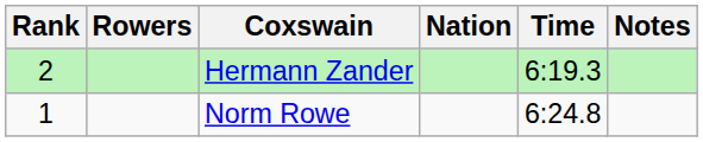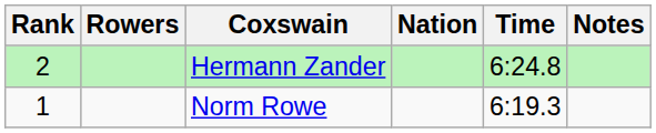Hermann Zander | Time: 6:19.3 -> 6:24.8
Norm Rowe | Time: 6:24.8 -> 6:19.3
